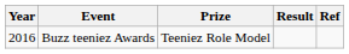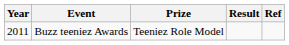Buzz teeniez Awards | Year: 2016 -> 2011
